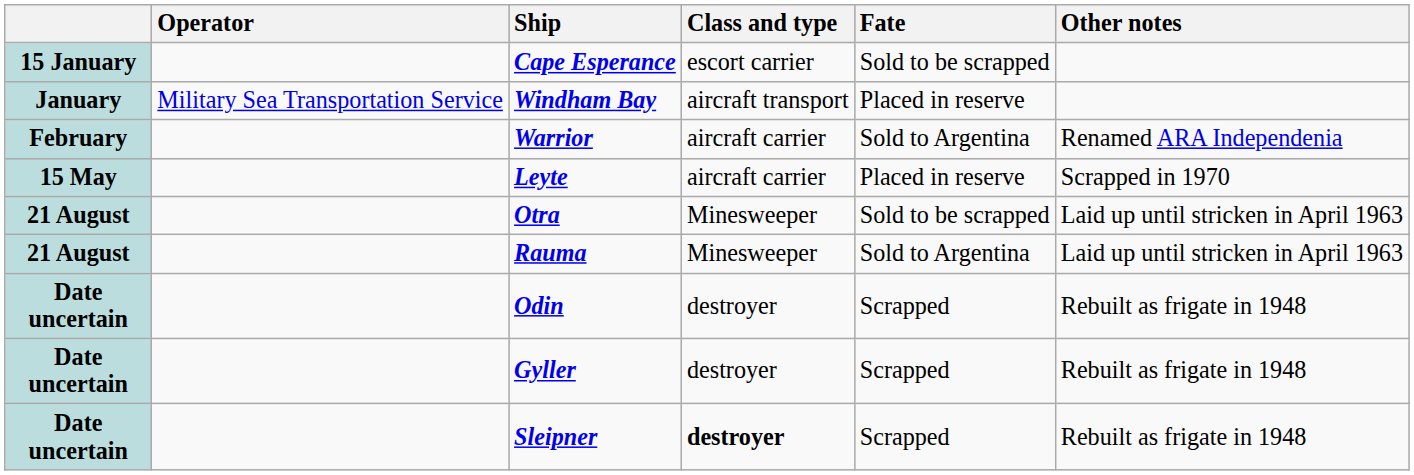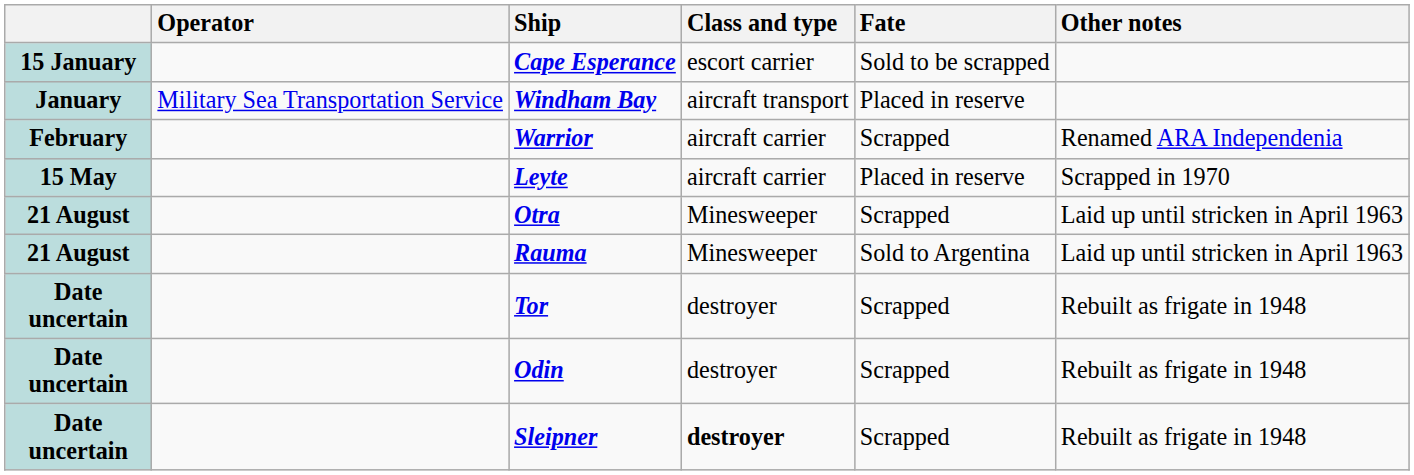Warrior | Fate: Sold to Argentina -> Scrapped
Otra | Fate: Sold to be scrapped -> Scrapped
+ row: Date uncertain | Tor | destroyer | Scrapped | Rebuilt as frigate in 1948
- row: Date uncertain | Gyller | destroyer | Scrapped | Rebuilt as frigate in 1948
